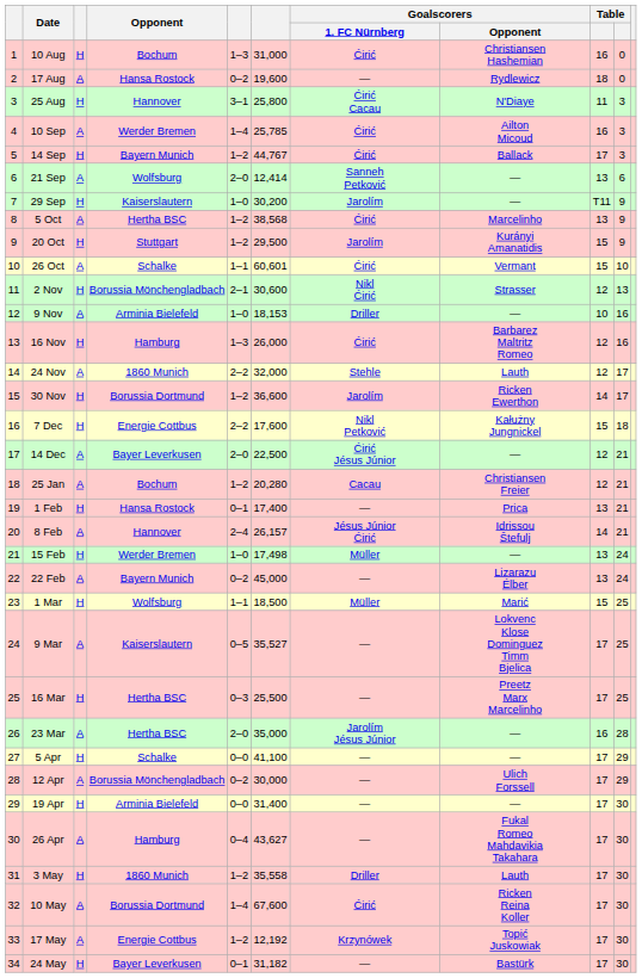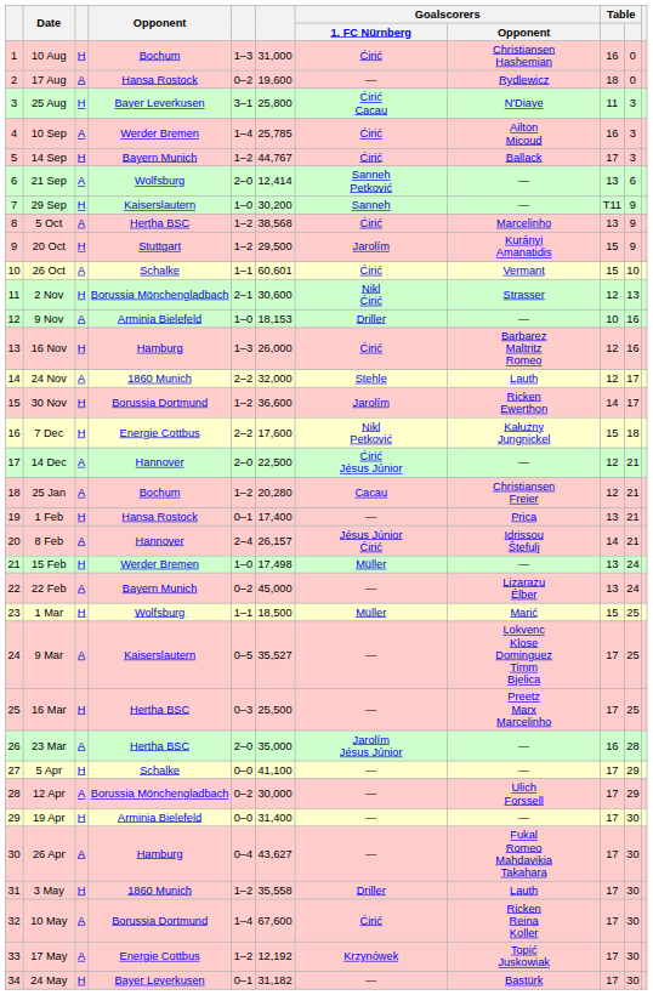25 Aug | Opponent: Hannover -> Bayer Leverkusen
29 Sep | Goalscorers / 1. FC Nürnberg: Jarolím -> Sanneh
14 Dec | Opponent: Bayer Leverkusen -> Hannover
